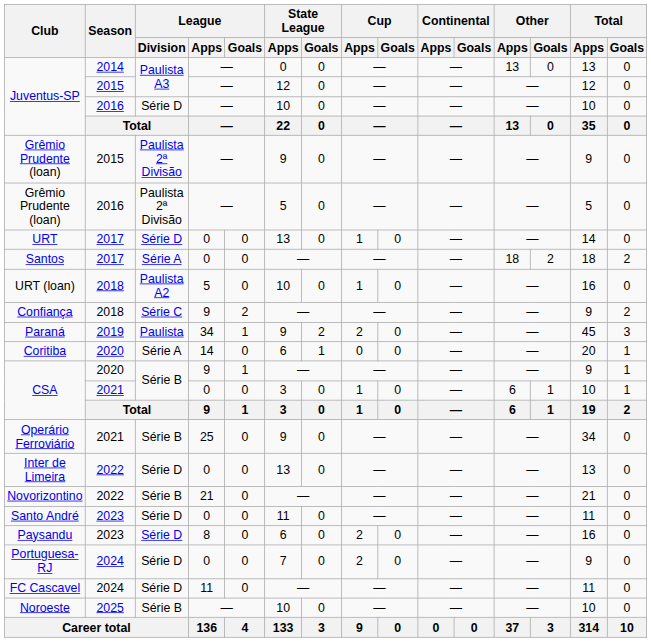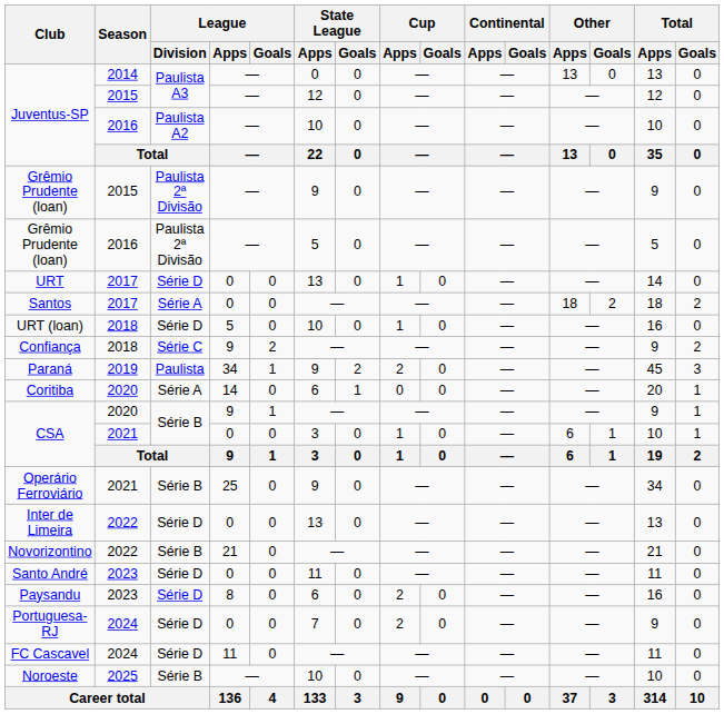Juventus-SP / 2016 | League / Division: Série D -> Paulista A2
URT (loan) | League / Division: Paulista A2 -> Série D
